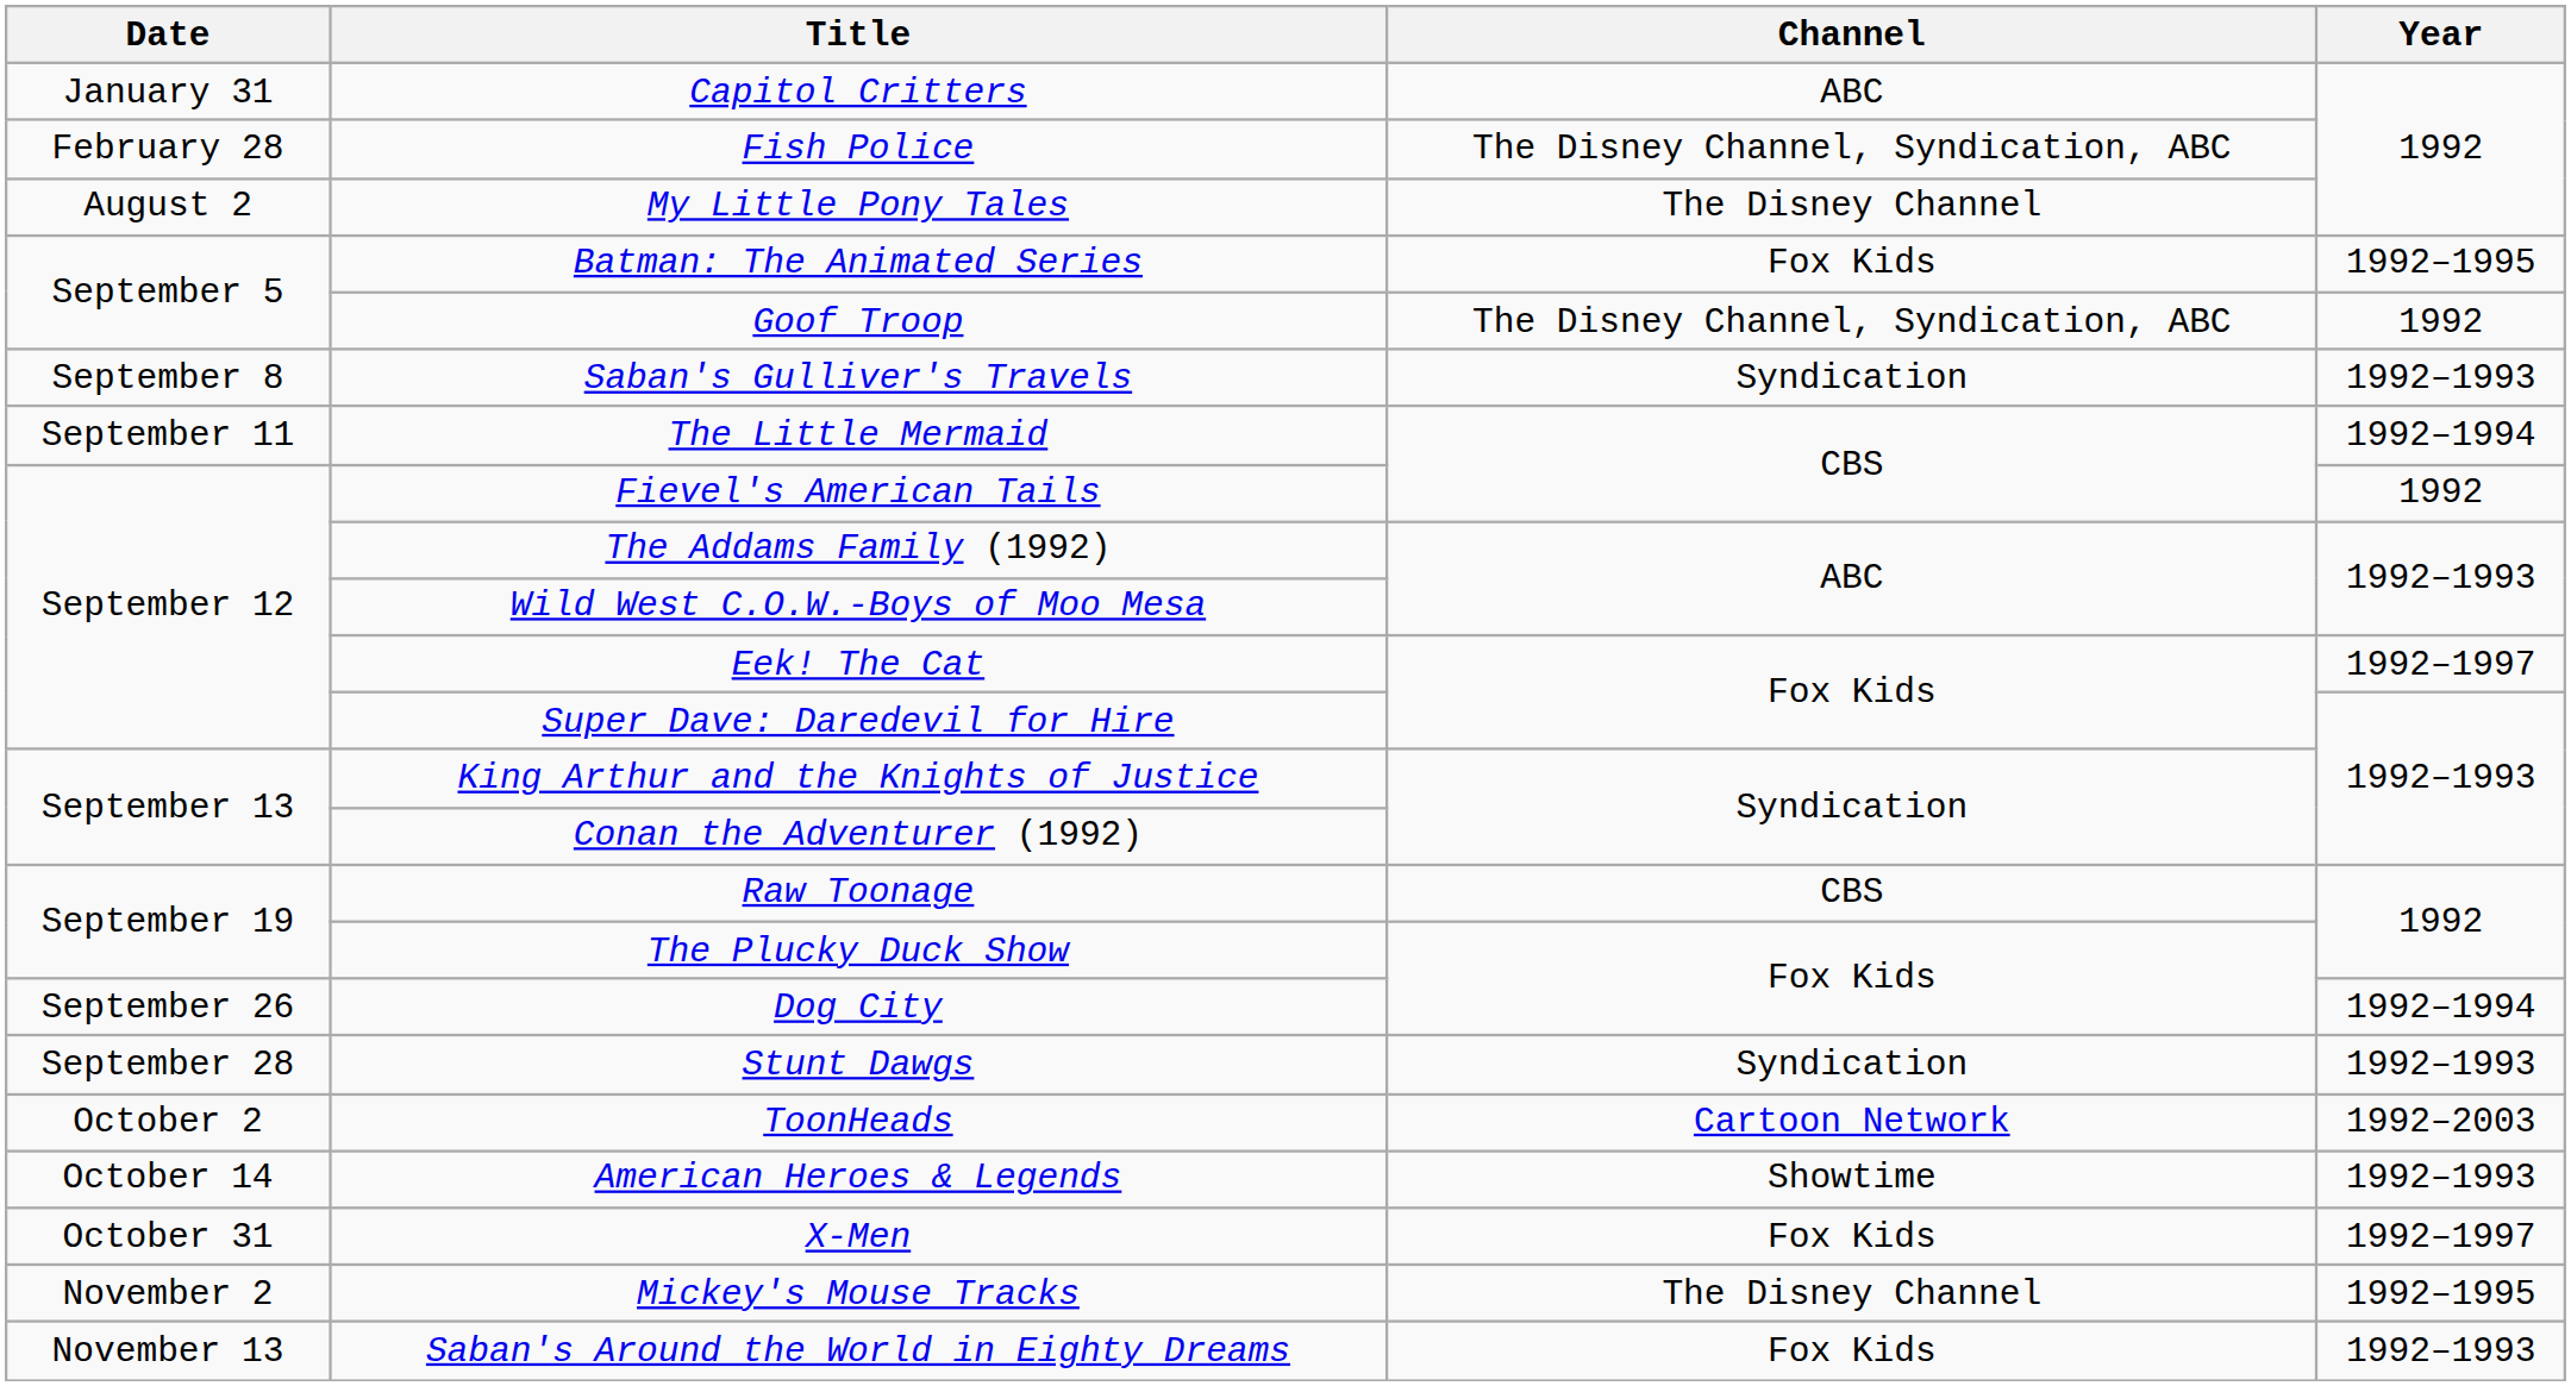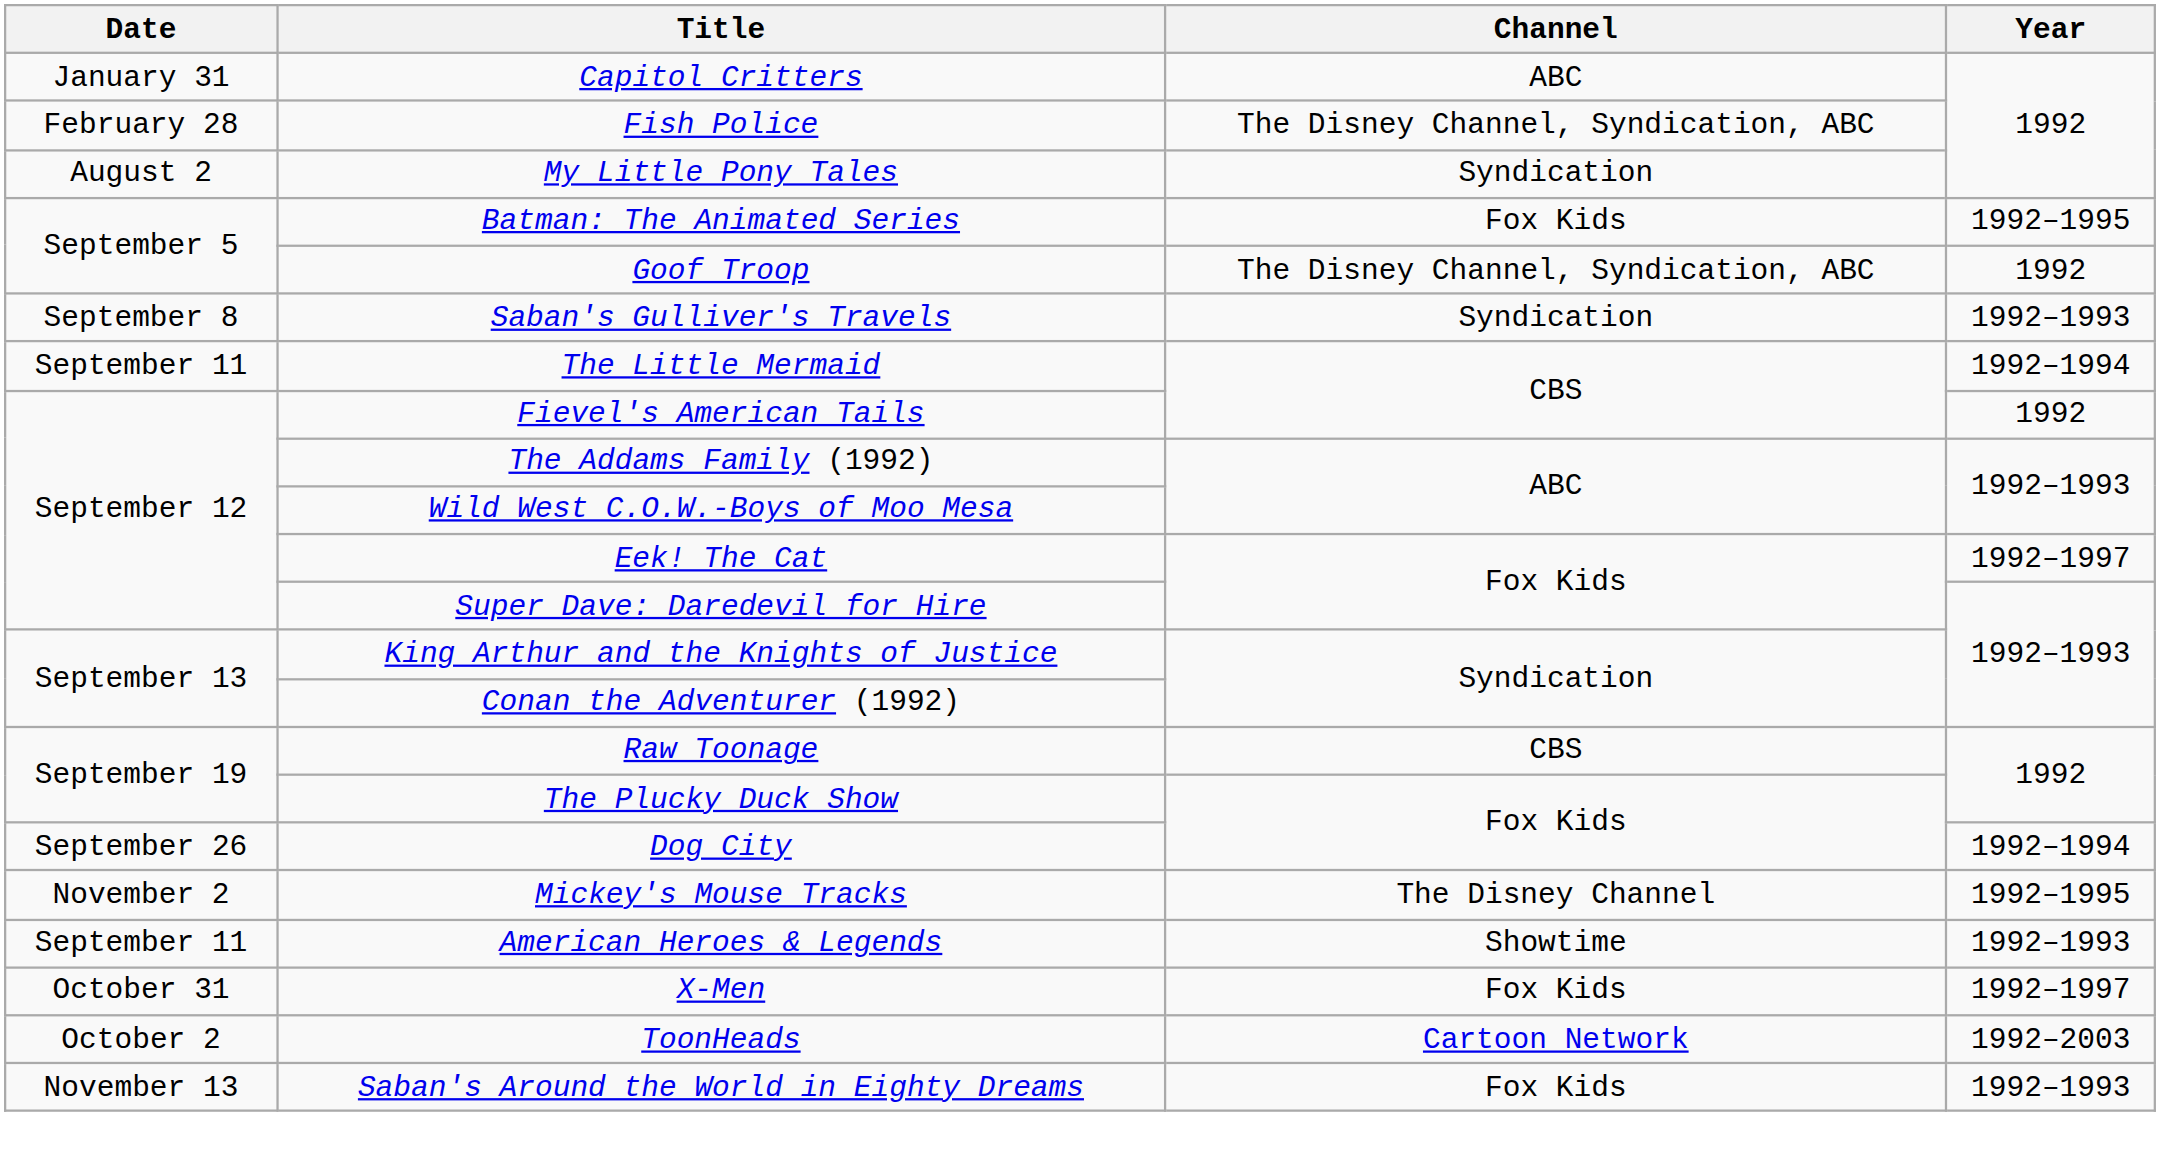My Little Pony Tales | Channel: The Disney Channel -> Syndication
- row: September 28 | Stunt Dawgs | Syndication | 1992–1993
rows swapped: ToonHeads <-> Mickey's Mouse Tracks
American Heroes & Legends | Date: October 14 -> September 11
